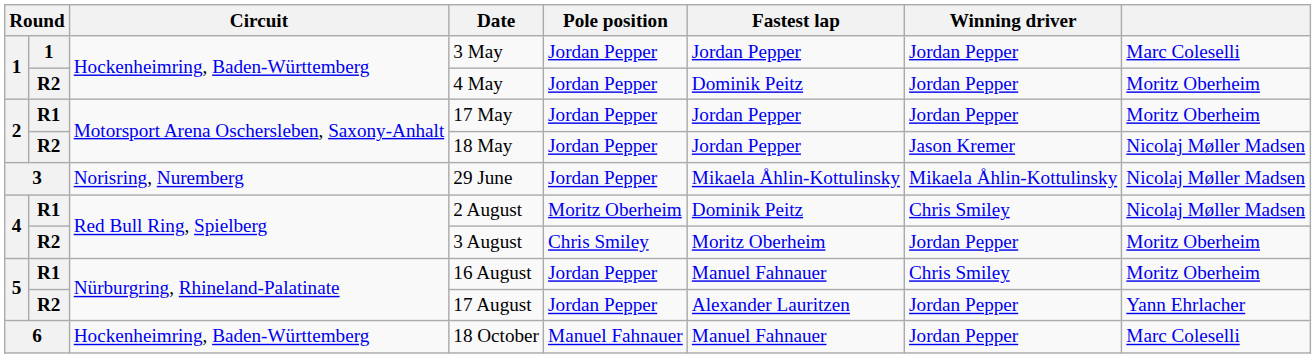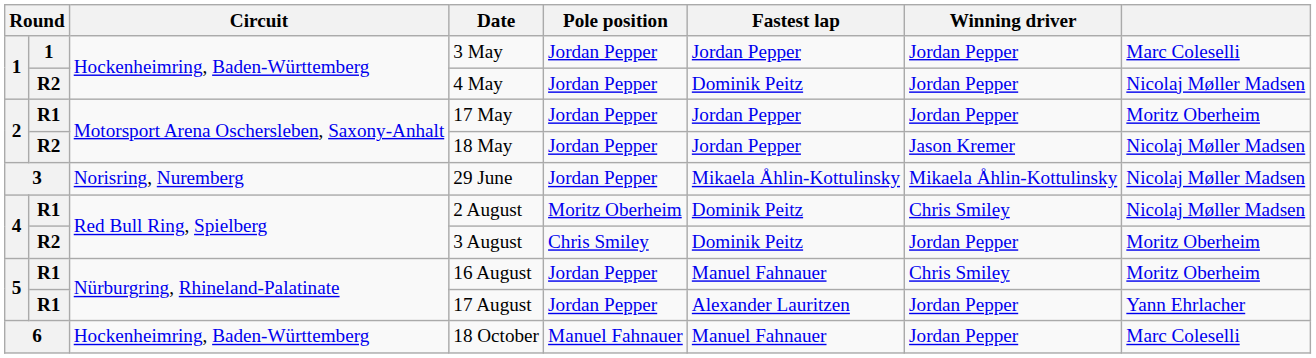4 May | column 8: Moritz Oberheim -> Nicolaj Møller Madsen
3 August | Fastest lap: Moritz Oberheim -> Dominik Peitz
17 August | column 2: R2 -> R1
